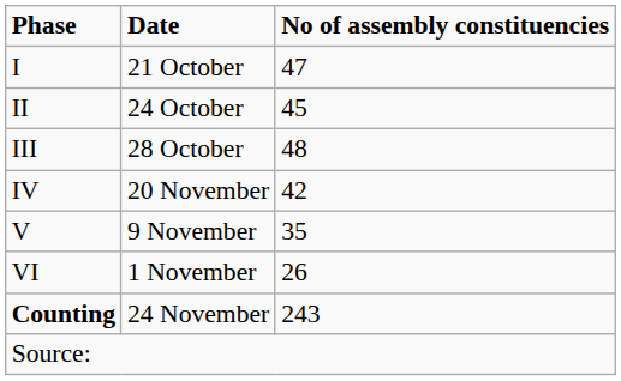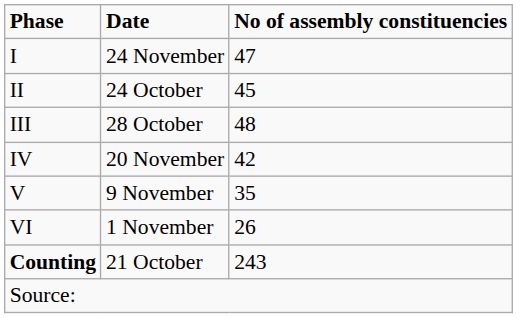I | Date: 21 October -> 24 November
Counting | Date: 24 November -> 21 October
